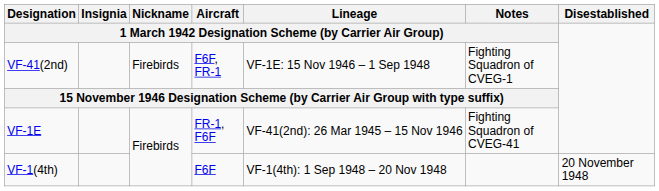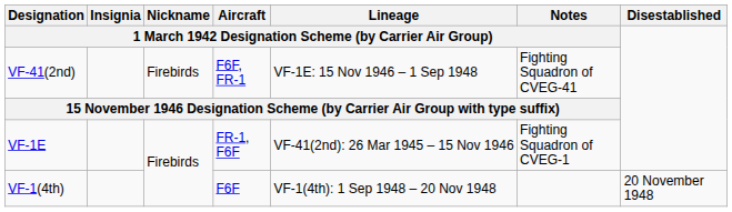VF-41(2nd) | column 6: Fighting Squadron of CVEG-1 -> Fighting Squadron of CVEG-41
VF-1E | column 6: Fighting Squadron of CVEG-41 -> Fighting Squadron of CVEG-1
